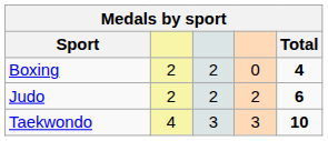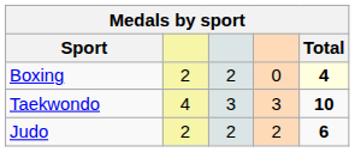Boxing | Total: no background -> lightyellow background
rows swapped: Judo <-> Taekwondo
